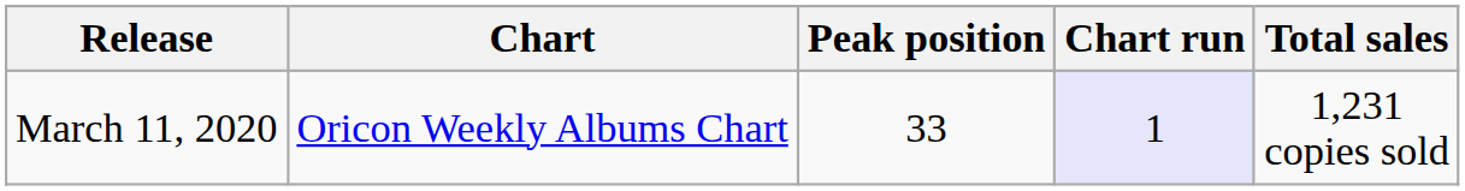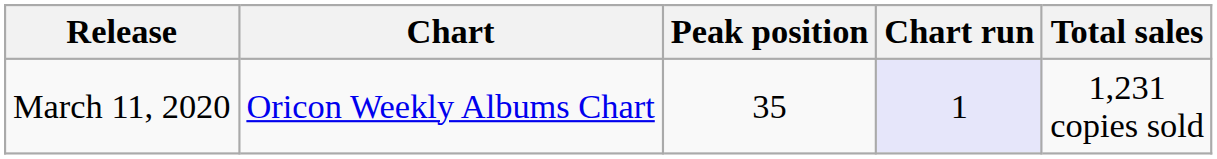March 11, 2020 | Peak position: 33 -> 35
